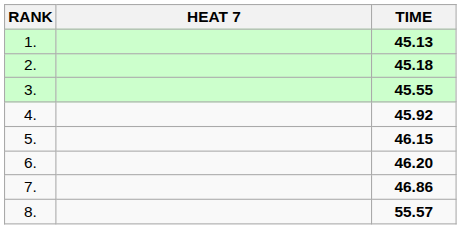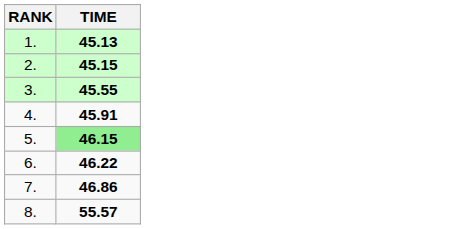- column: HEAT 7
2. | TIME: 45.18 -> 45.15
4. | TIME: 45.92 -> 45.91
5. | TIME: no background -> lightgreen background
6. | TIME: 46.20 -> 46.22
